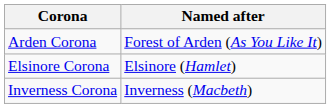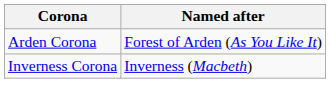- row: Elsinore Corona | Elsinore (Hamlet)
